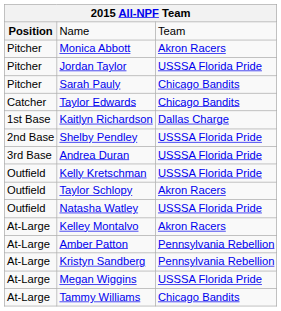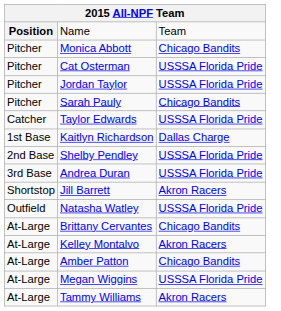Monica Abbott | column 3: Akron Racers -> Chicago Bandits
+ row: Pitcher | Cat Osterman | USSSA Florida Pride
Taylor Edwards | column 3: Chicago Bandits -> USSSA Florida Pride
+ row: Shortstop | Jill Barrett | Akron Racers
- row: Outfield | Kelly Kretschman | USSSA Florida Pride
- row: Outfield | Taylor Schlopy | Akron Racers
+ row: At-Large | Brittany Cervantes | Chicago Bandits
Amber Patton | column 3: Pennsylvania Rebellion -> Chicago Bandits
- row: At-Large | Kristyn Sandberg | Pennsylvania Rebellion
Tammy Williams | column 3: Chicago Bandits -> Akron Racers
